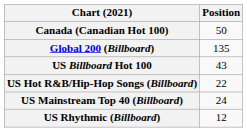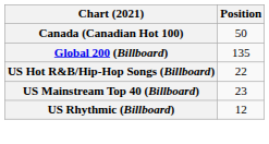- row: US Billboard Hot 100 | 43
US Mainstream Top 40 (Billboard) | Position: 24 -> 23
